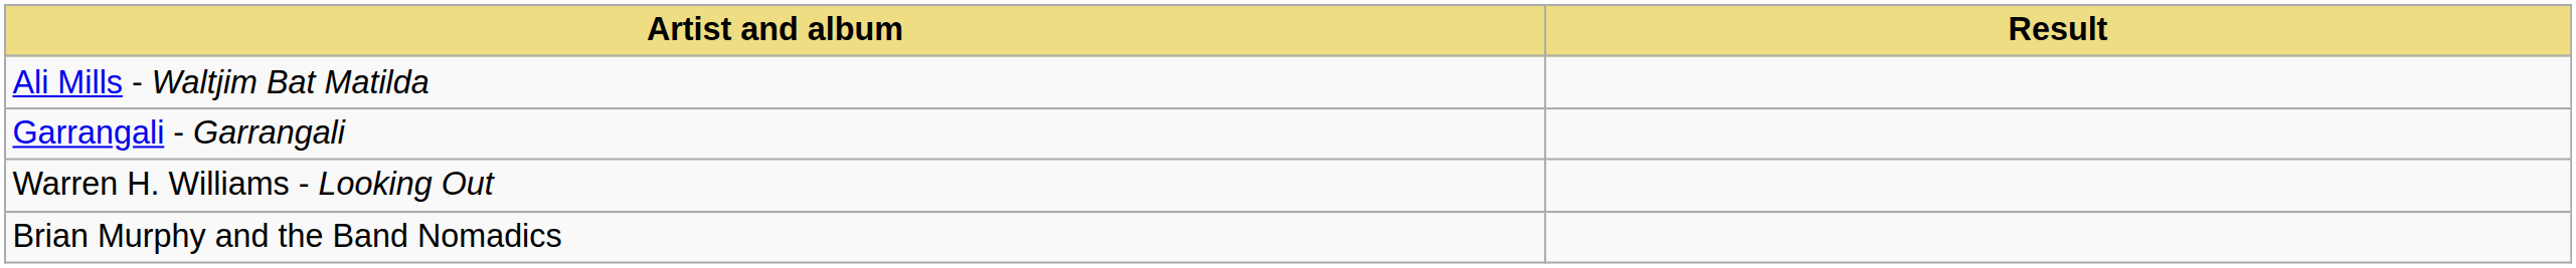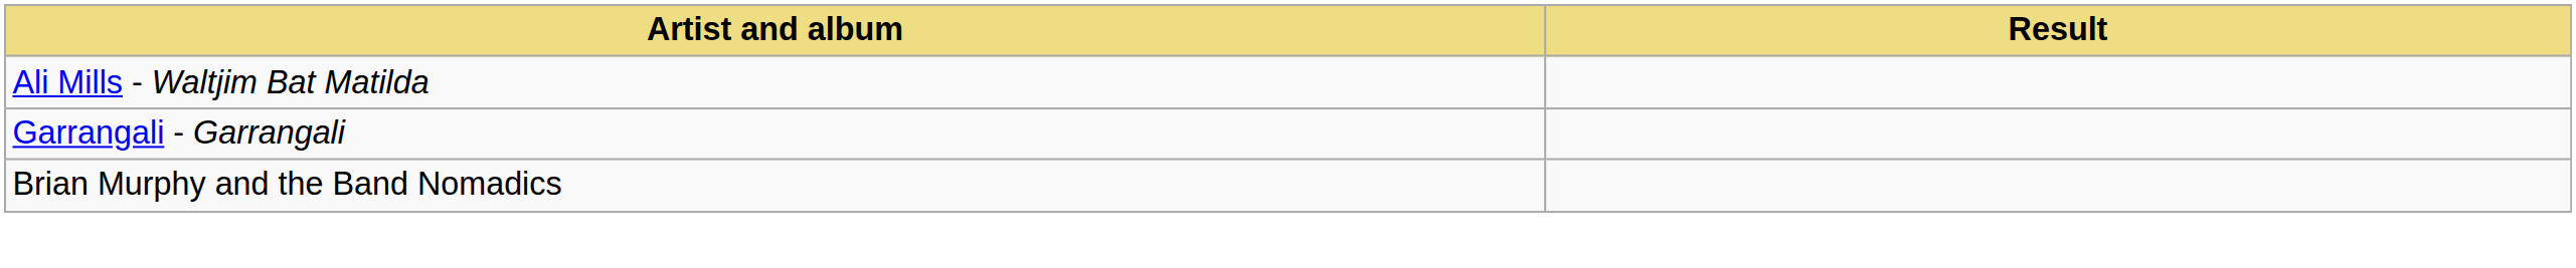- row: Warren H. Williams - Looking Out
